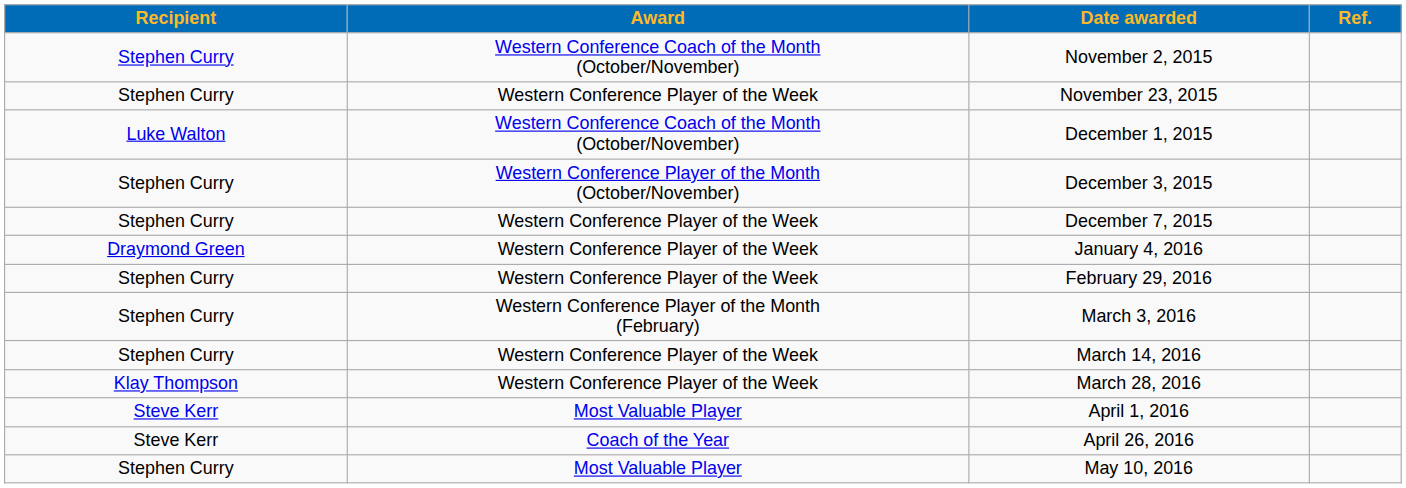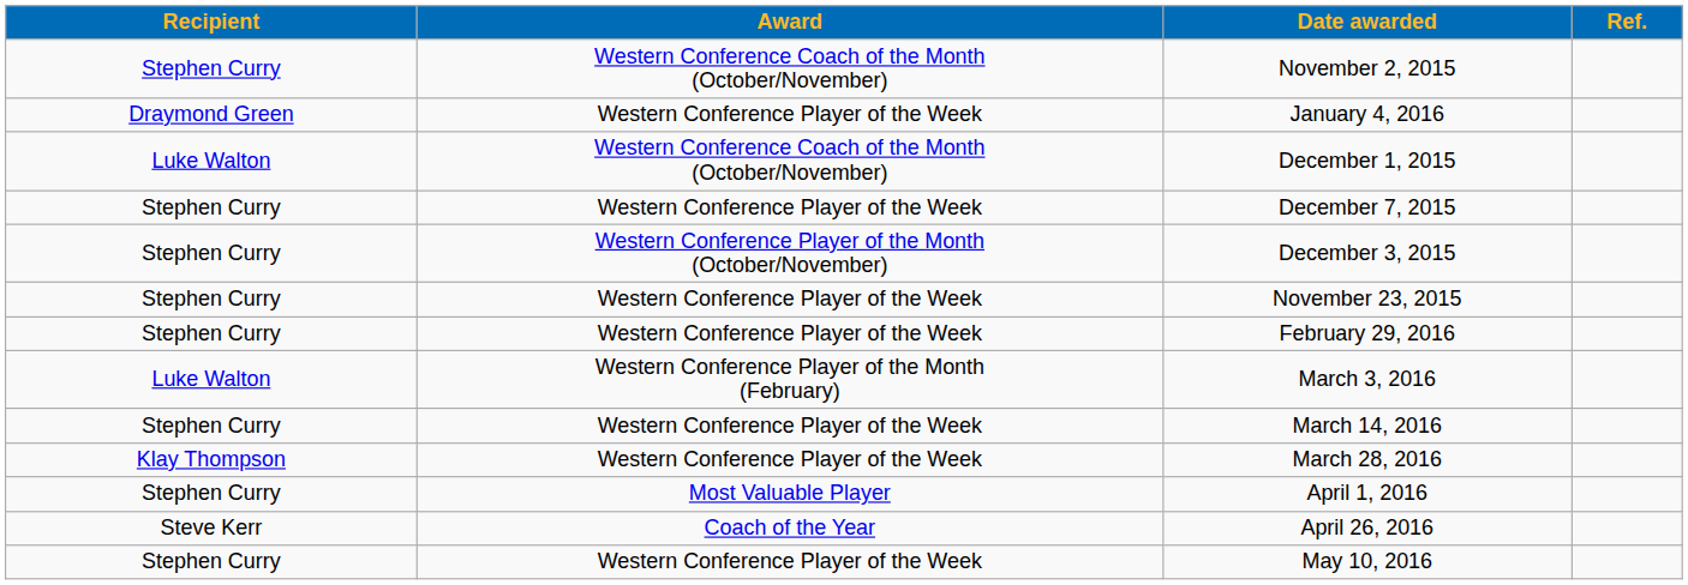rows swapped: November 23, 2015 <-> January 4, 2016
rows swapped: December 3, 2015 <-> December 7, 2015
March 3, 2016 | Recipient: Stephen Curry -> Luke Walton
April 1, 2016 | Recipient: Steve Kerr -> Stephen Curry
May 10, 2016 | Award: Most Valuable Player -> Western Conference Player of the Week
